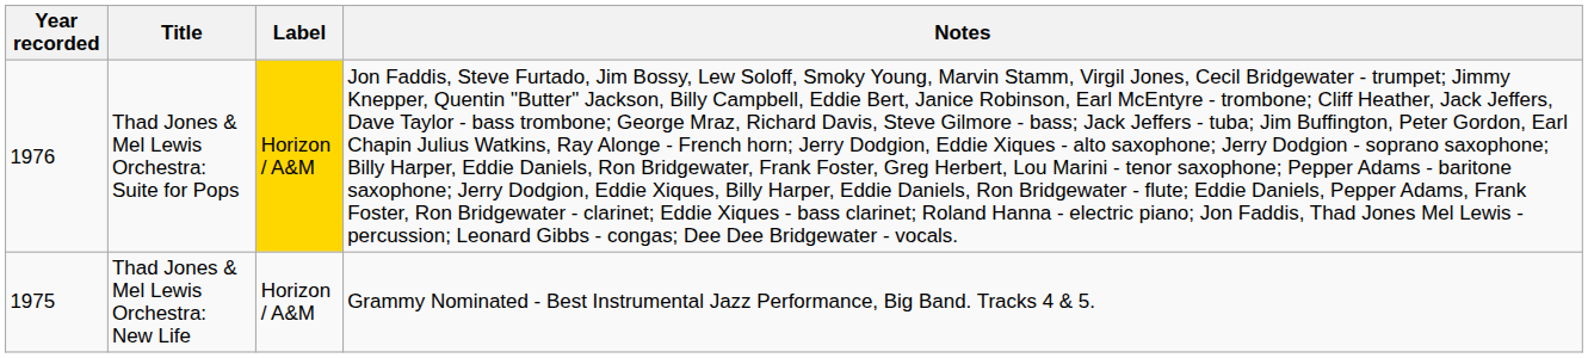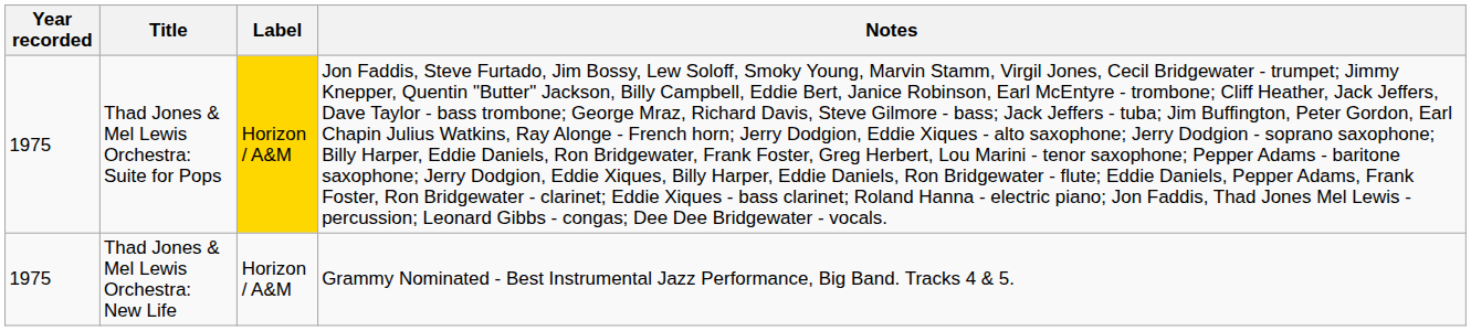Thad Jones & Mel Lewis Orchestra: Suite for Pops | Year recorded: 1976 -> 1975
